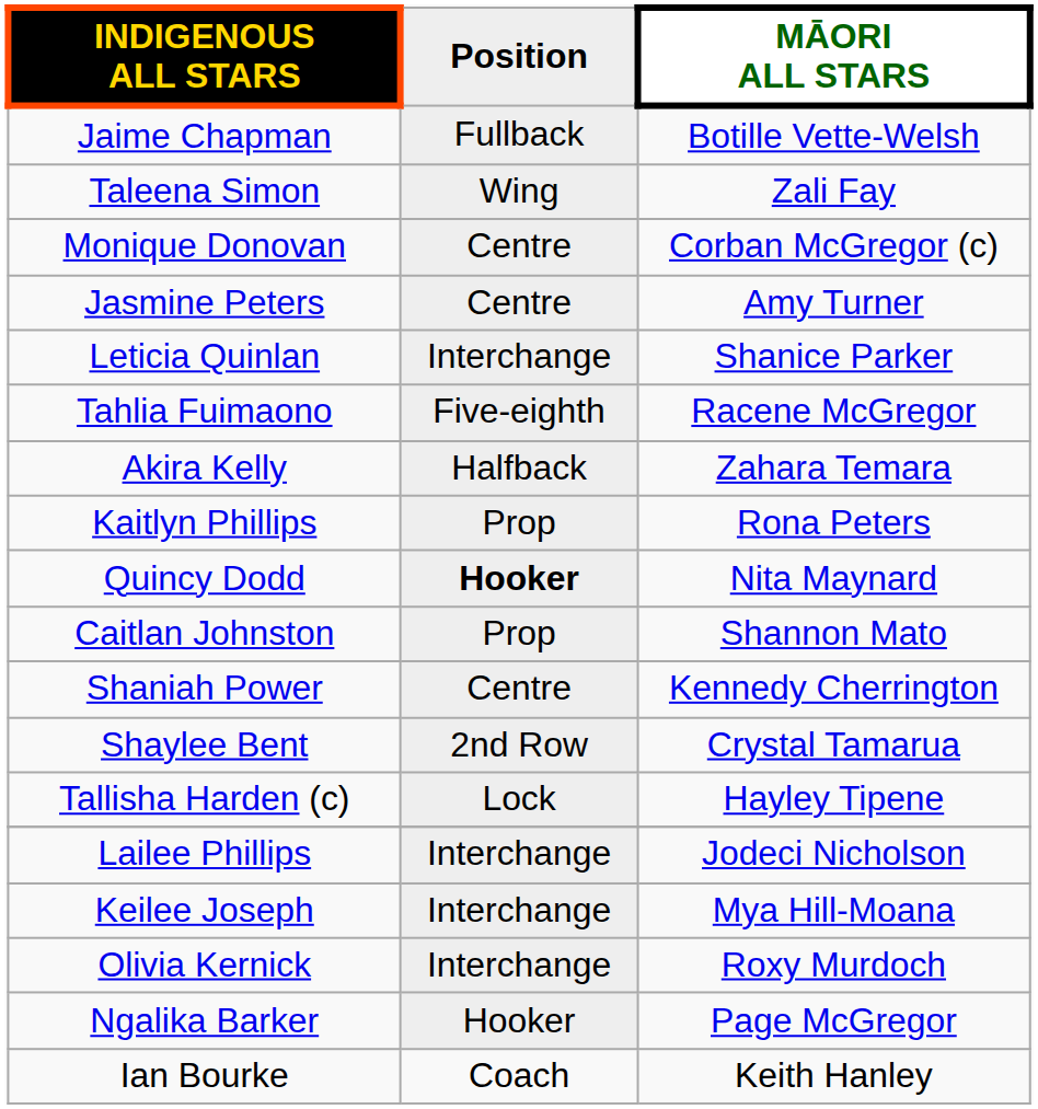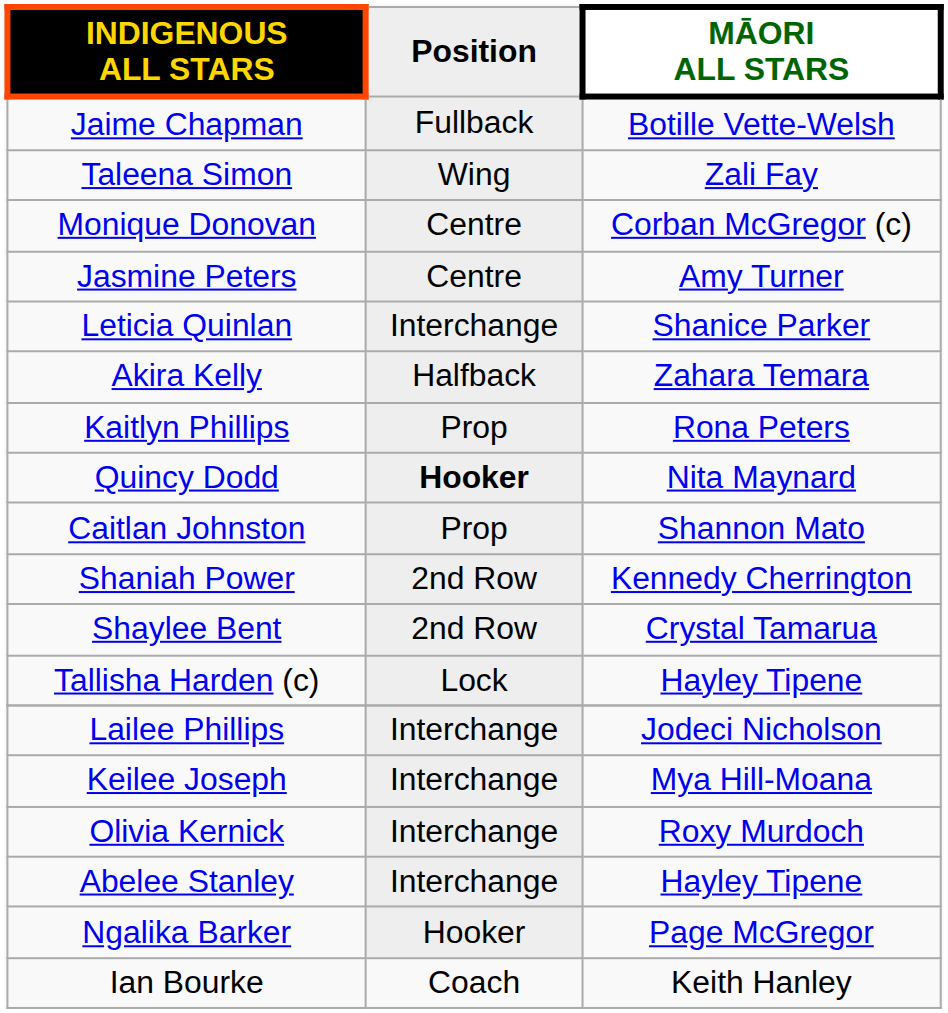- row: Tahlia Fuimaono | Five-eighth | Racene McGregor
Shaniah Power | Position: Centre -> 2nd Row
+ row: Abelee Stanley | Interchange | Hayley Tipene
